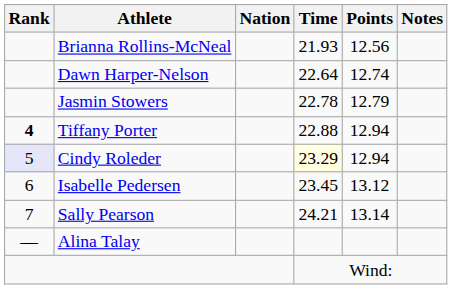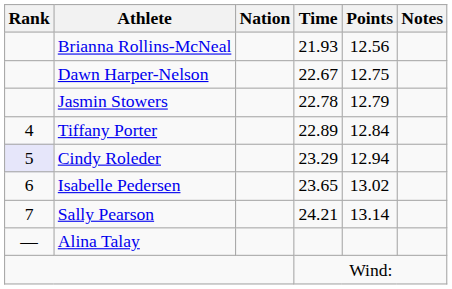Dawn Harper-Nelson | Time: 22.64 -> 22.67
Dawn Harper-Nelson | Points: 12.74 -> 12.75
Tiffany Porter | Rank: bold -> normal
Tiffany Porter | Time: 22.88 -> 22.89
Tiffany Porter | Points: 12.94 -> 12.84
Cindy Roleder | Time: lightyellow background -> no background
Isabelle Pedersen | Time: 23.45 -> 23.65
Isabelle Pedersen | Points: 13.12 -> 13.02
